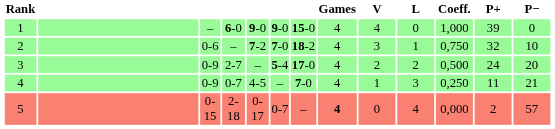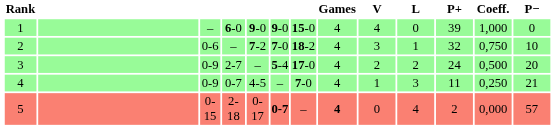columns swapped: Coeff. <-> P+
5 | column 6: normal -> bold
